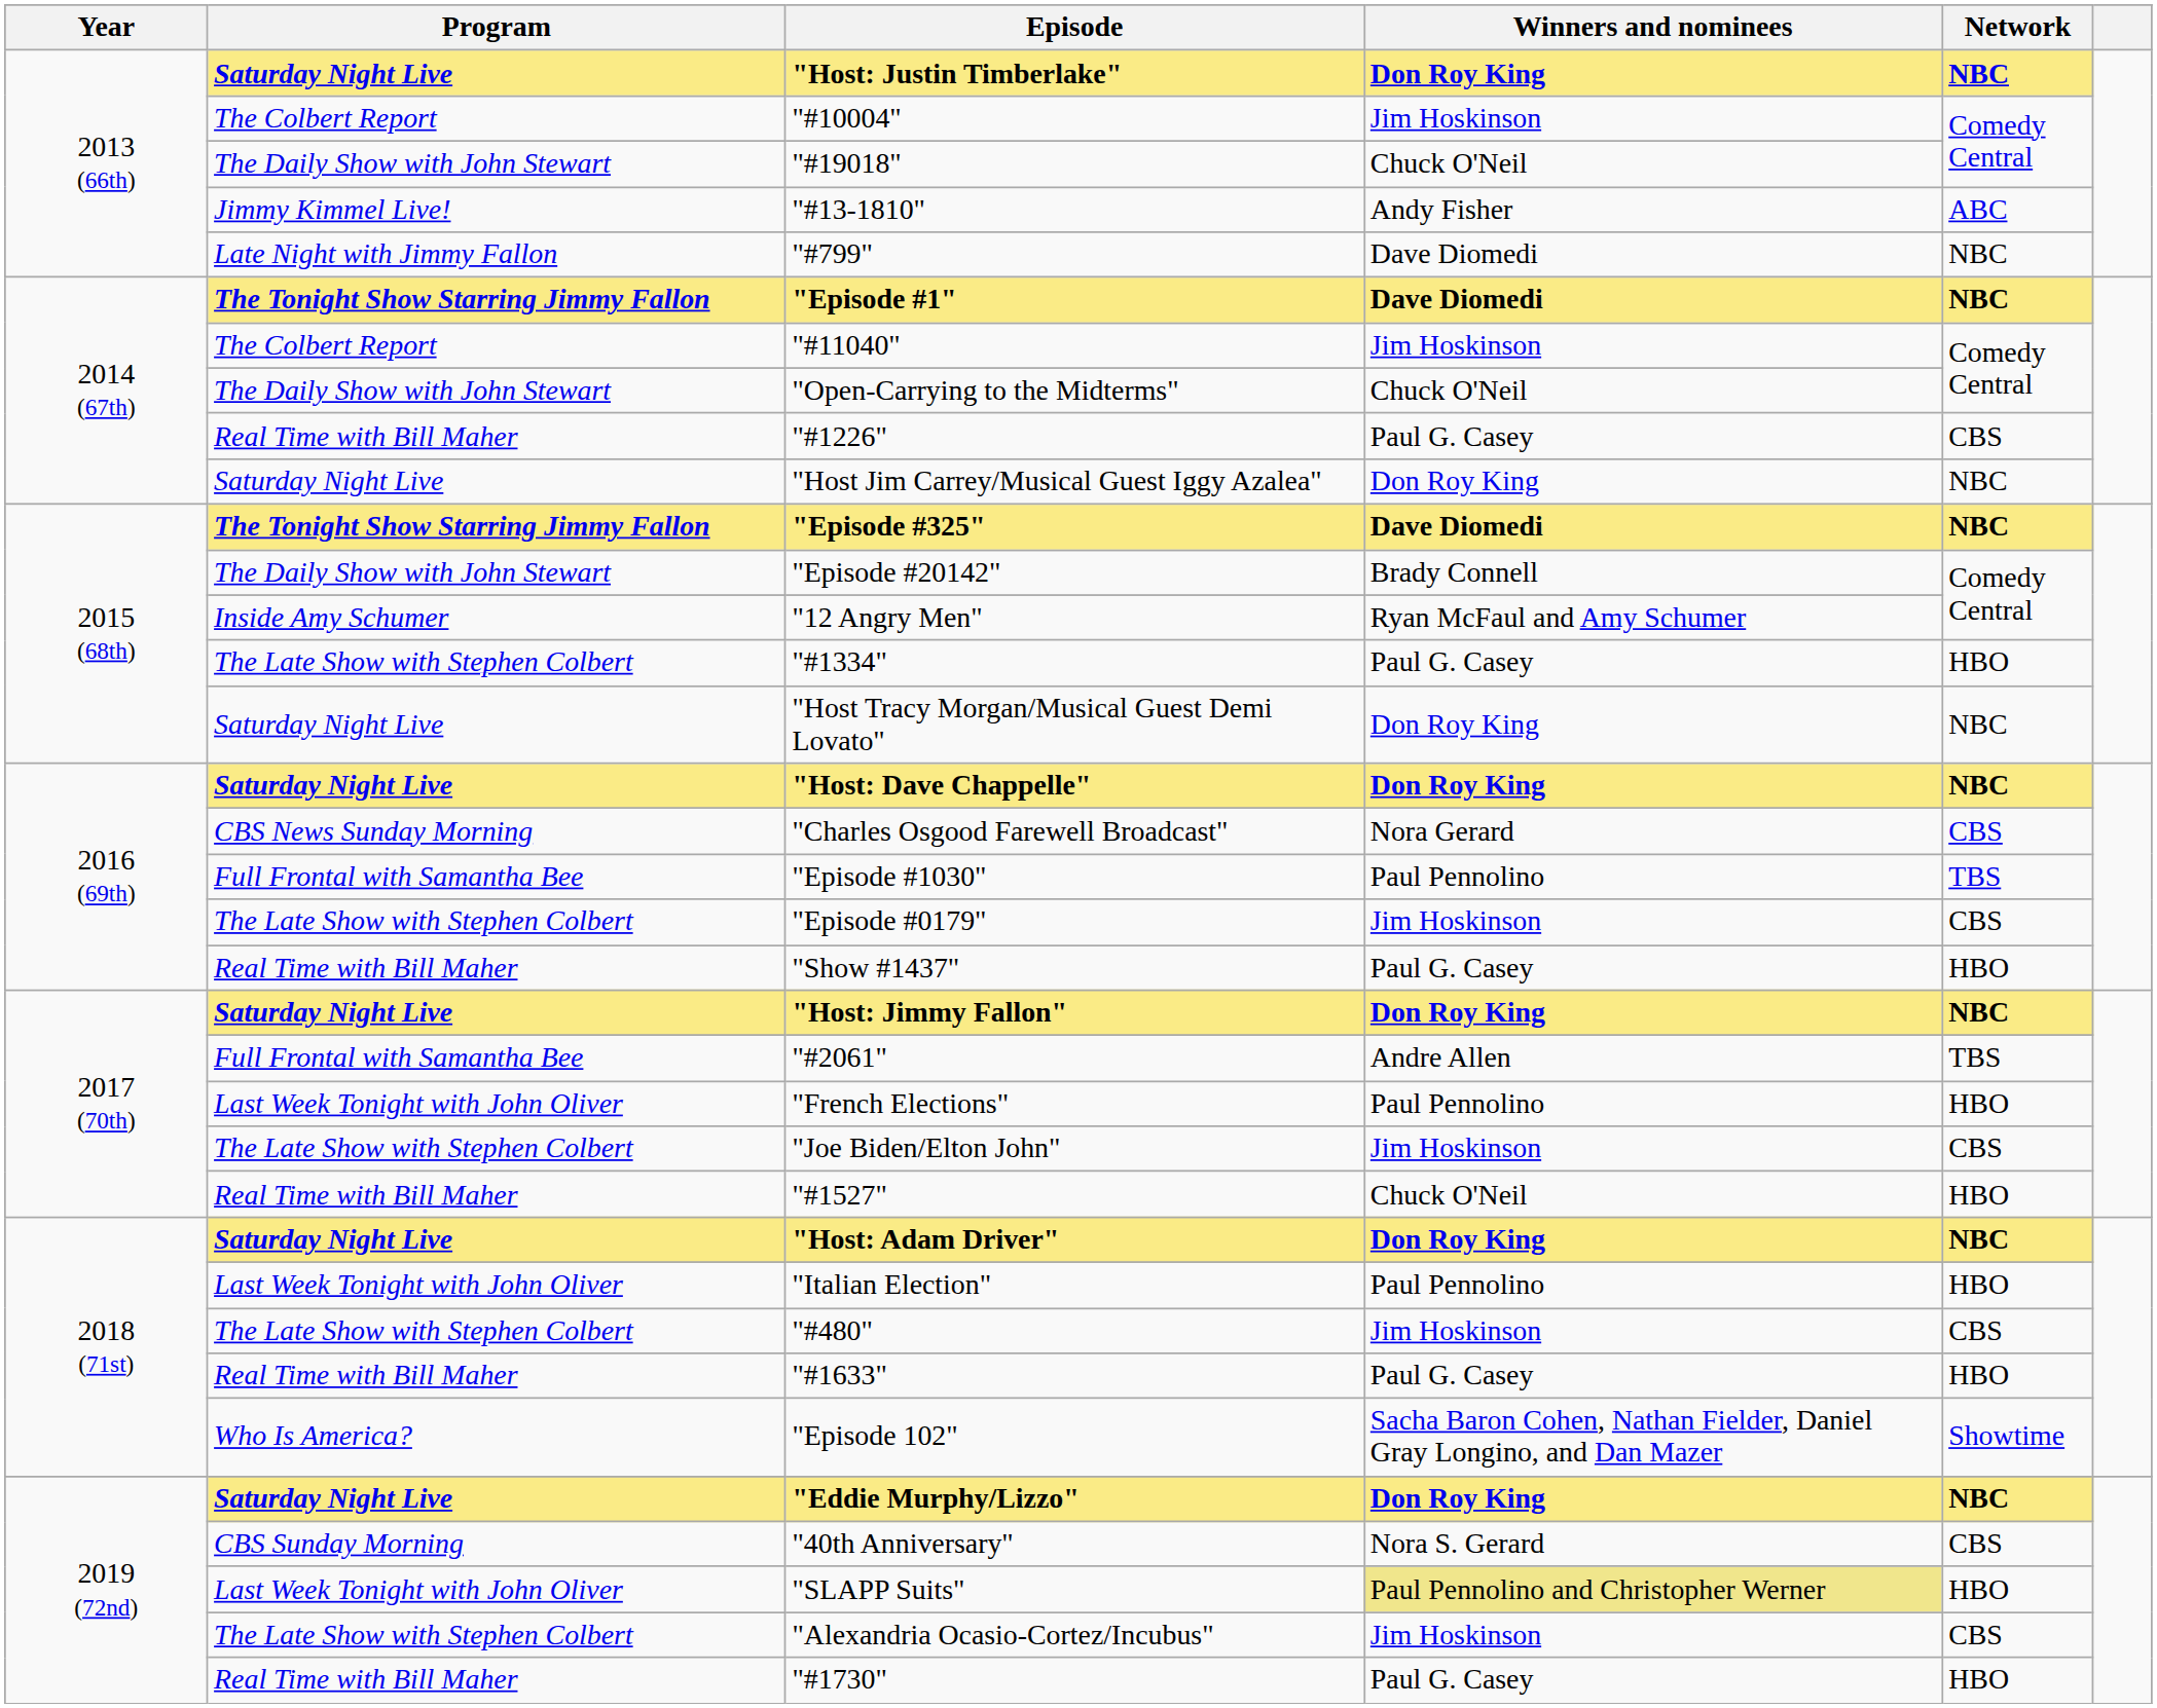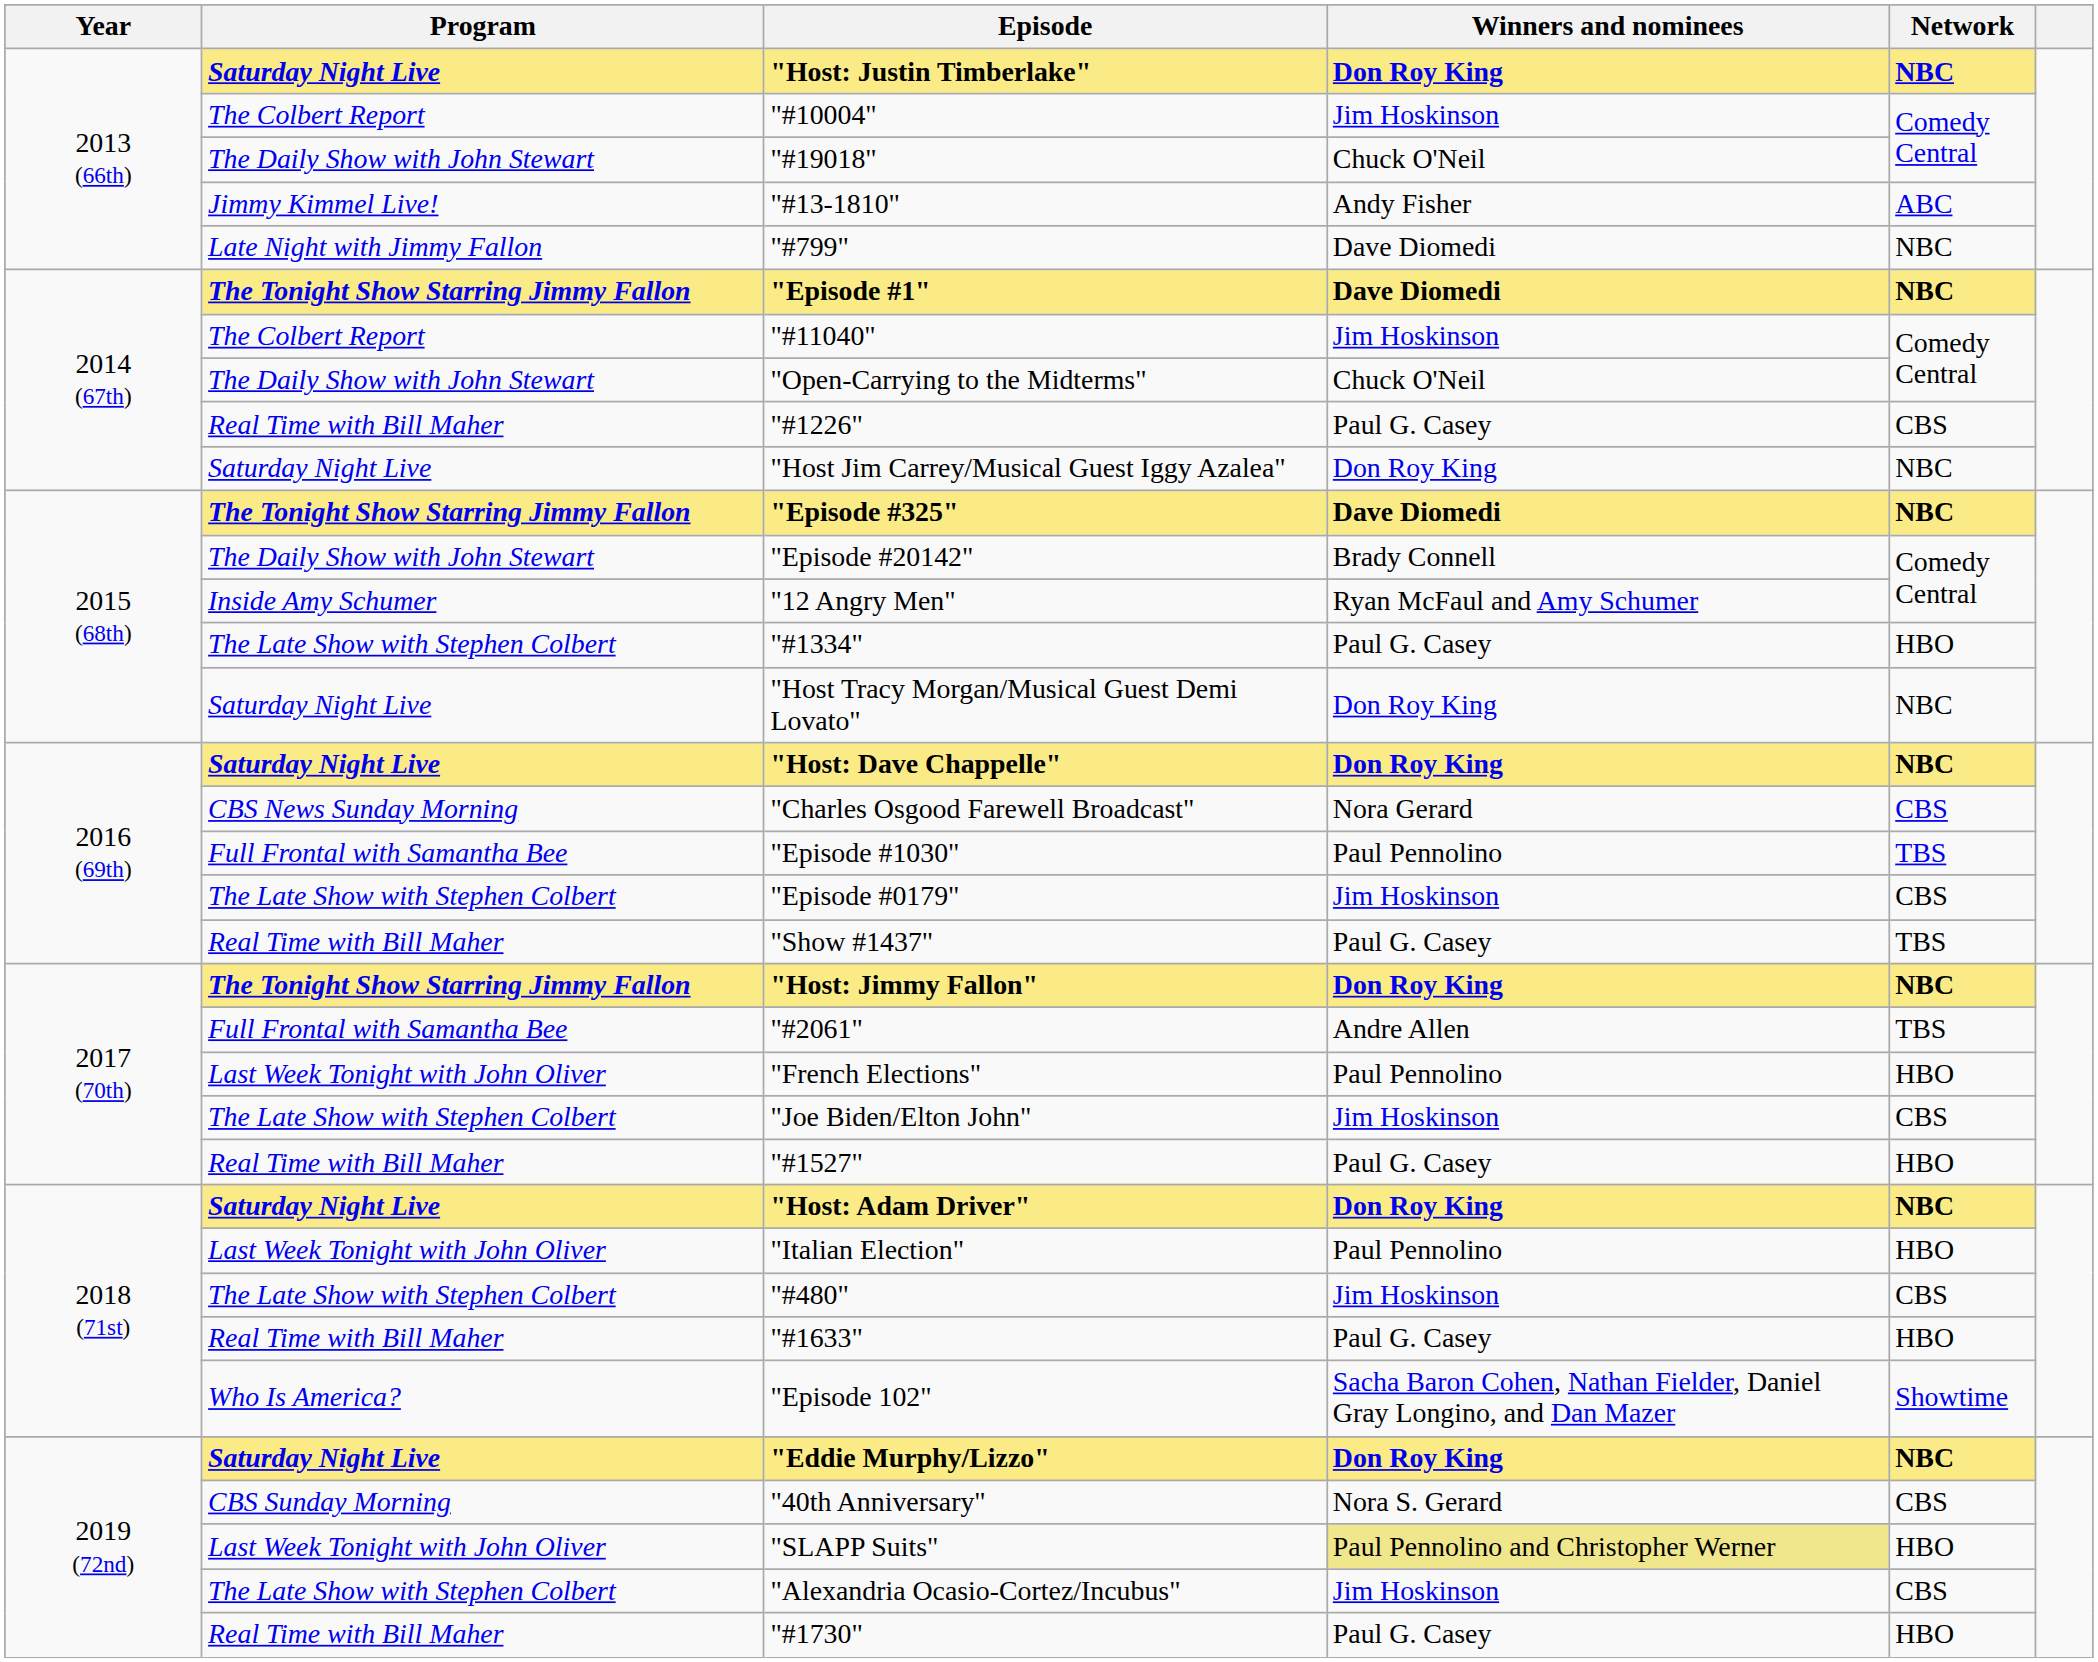"Show #1437" | Network: HBO -> TBS
"Host: Jimmy Fallon" | Program: Saturday Night Live -> The Tonight Show Starring Jimmy Fallon
"#1527" | Winners and nominees: Chuck O'Neil -> Paul G. Casey
